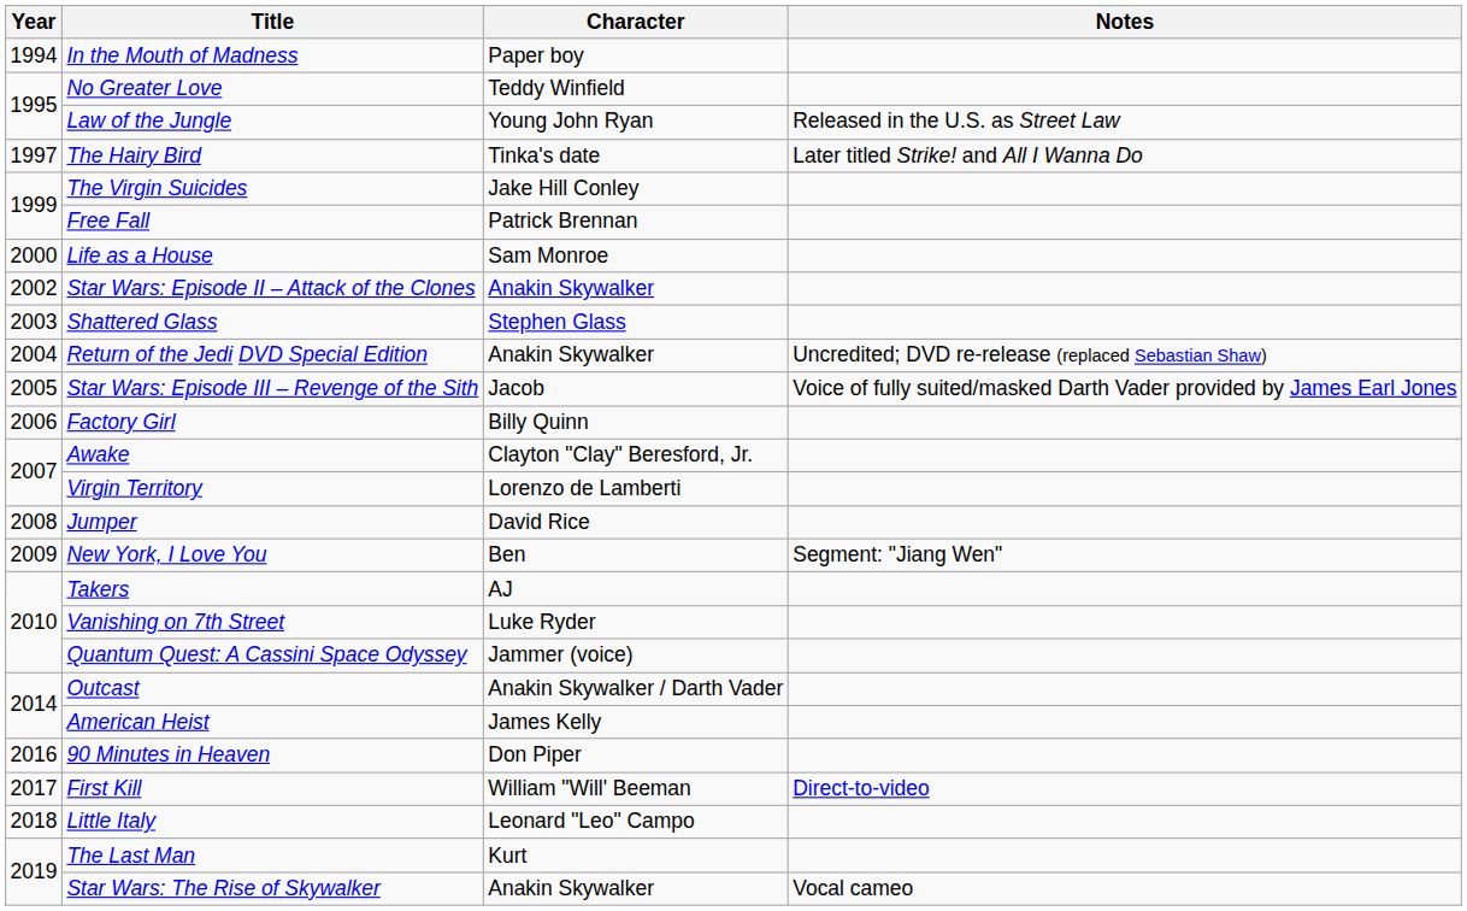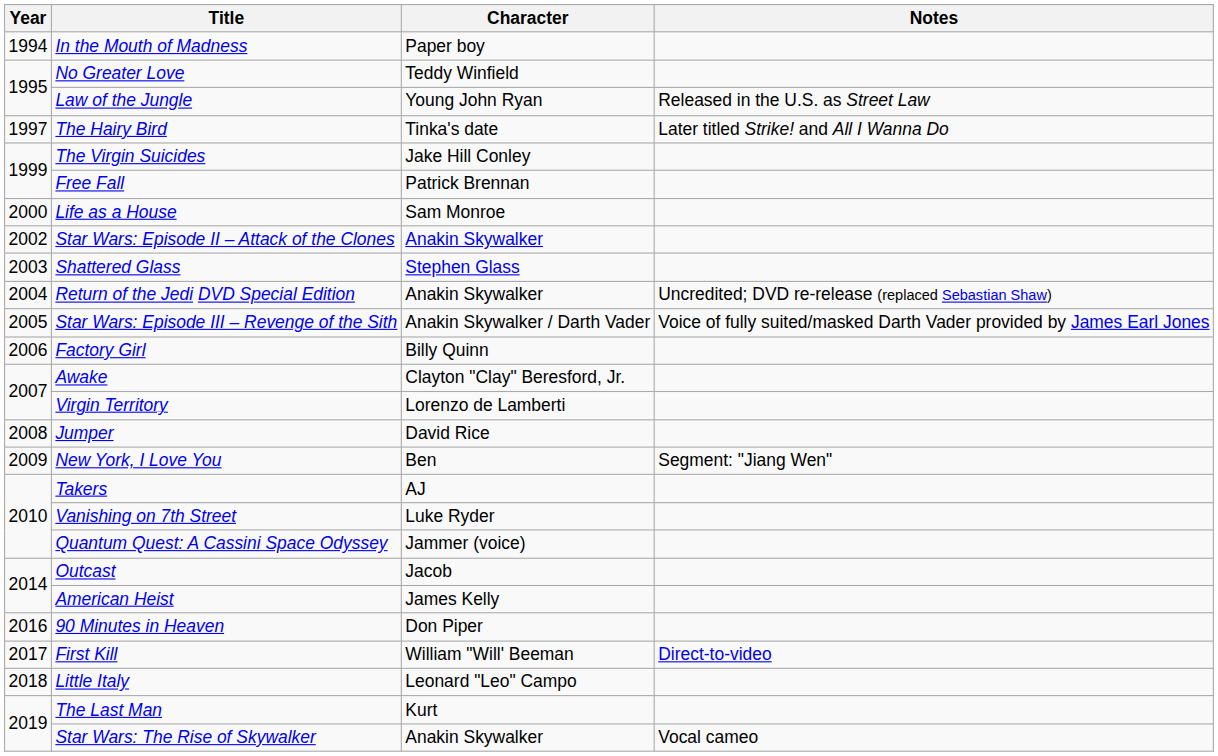Star Wars: Episode III – Revenge of the Sith | Character: Jacob -> Anakin Skywalker / Darth Vader
Outcast | Character: Anakin Skywalker / Darth Vader -> Jacob
